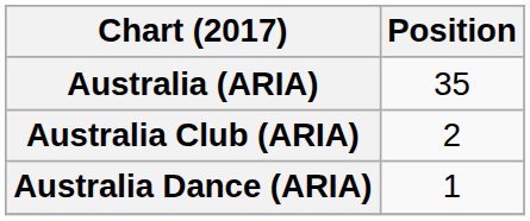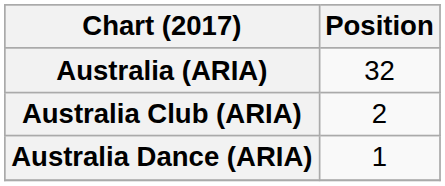Australia (ARIA) | Position: 35 -> 32
